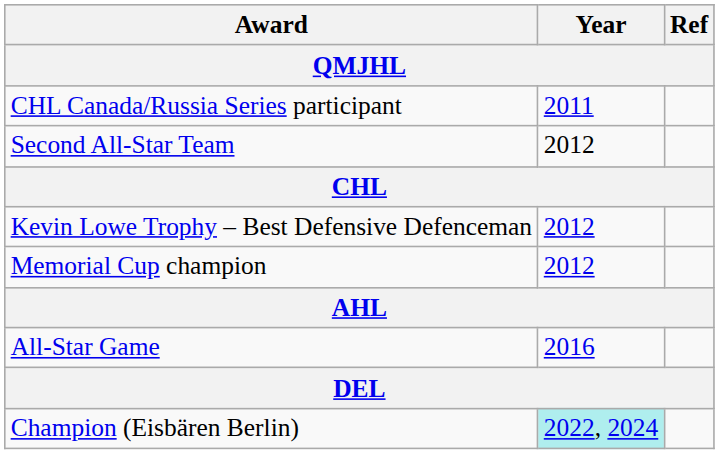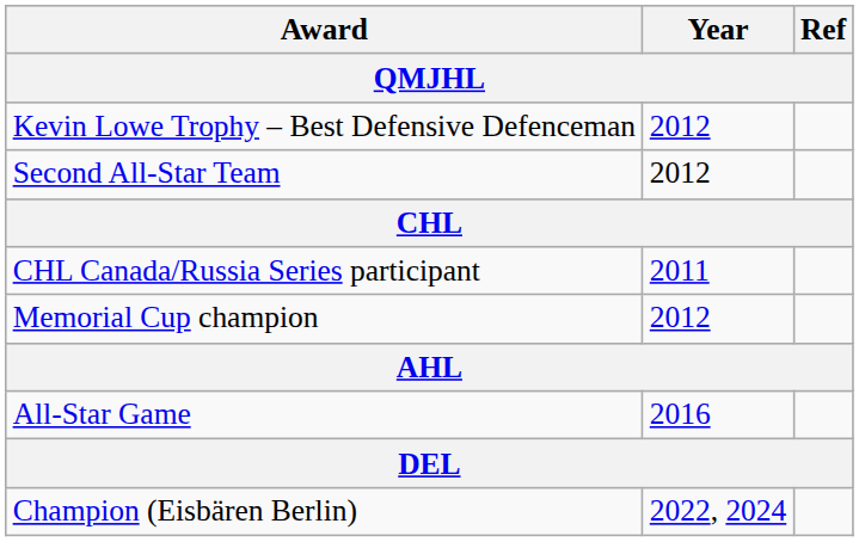rows swapped: Kevin Lowe Trophy – Best Defensive Defenceman <-> CHL Canada/Russia Series participant
Champion (Eisbären Berlin) | Year: paleturquoise background -> no background
